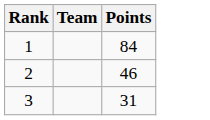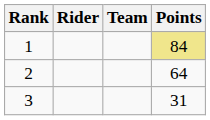+ column: Rider
1 | Points: no background -> khaki background
2 | Points: 46 -> 64
